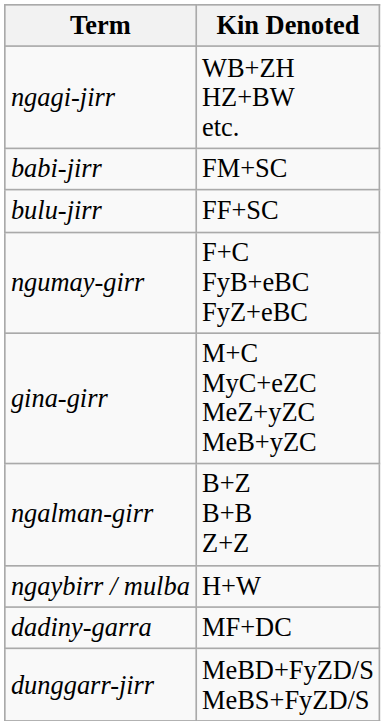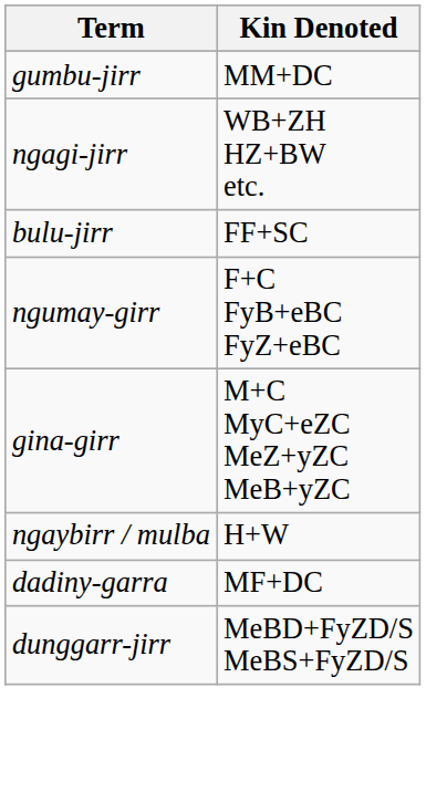+ row: gumbu-jirr | MM+DC
- row: babi-jirr | FM+SC
- row: ngalman-girr | B+Z B+B Z+Z
